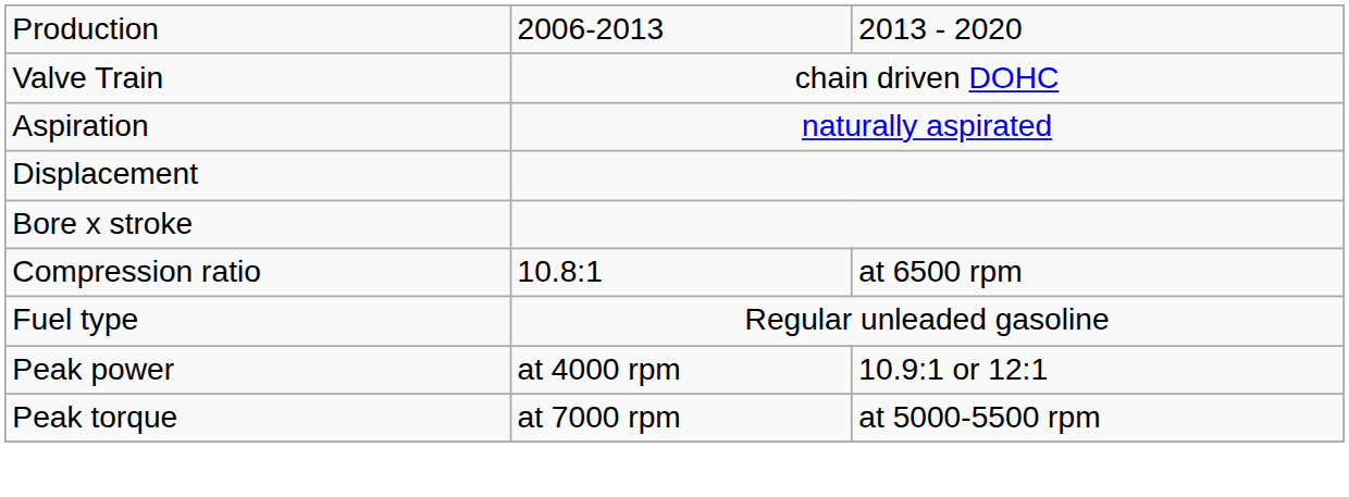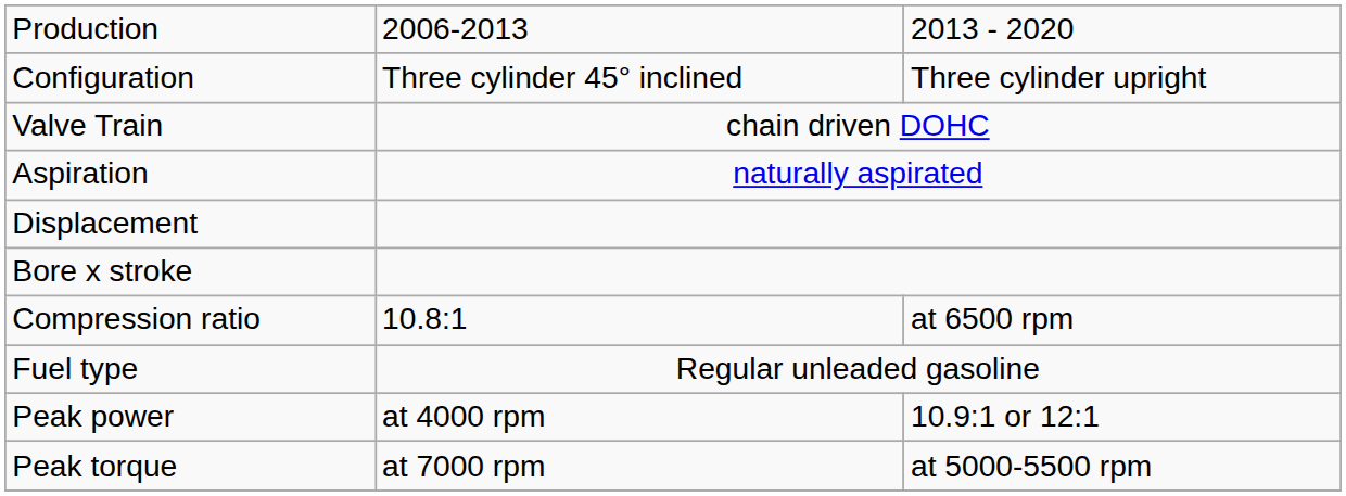+ row: Configuration | Three cylinder 45° inclined | Three cylinder upright
